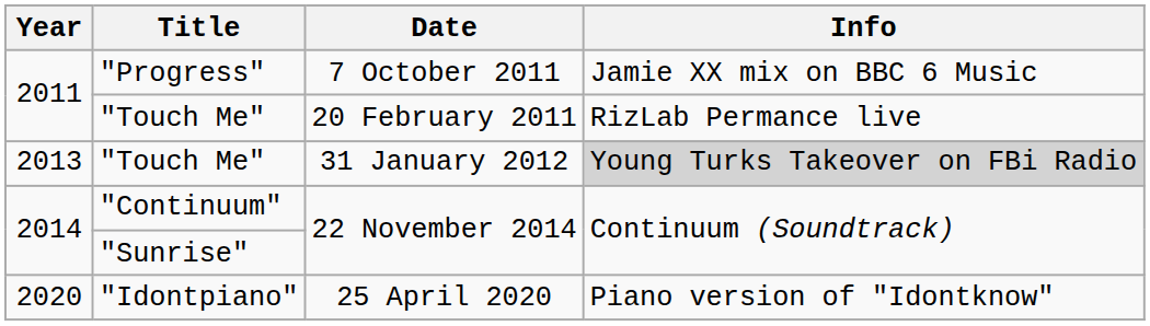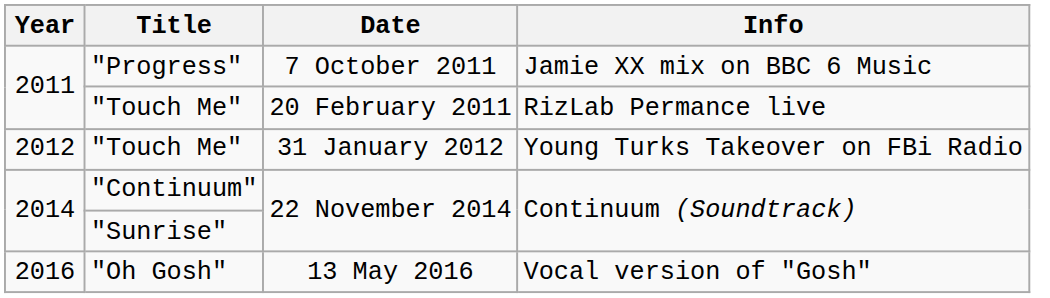"Touch Me" / 31 January 2012 | Year: 2013 -> 2012
"Touch Me" / 31 January 2012 | Info: lightgrey background -> no background
+ row: 2016 | "Oh Gosh" | 13 May 2016 | Vocal version of "Gosh"
- row: 2020 | "Idontpiano" | 25 April 2020 | Piano version of "Idontknow"
